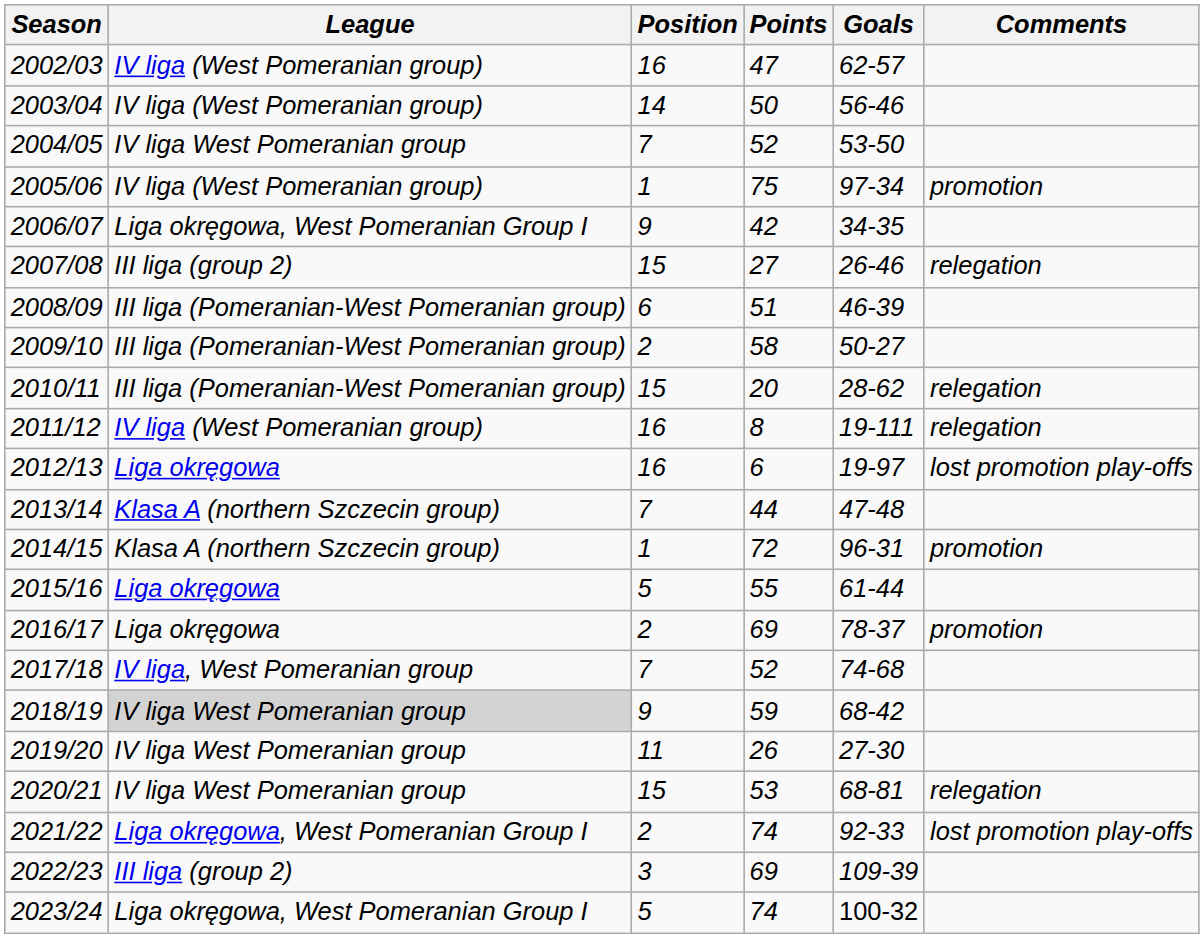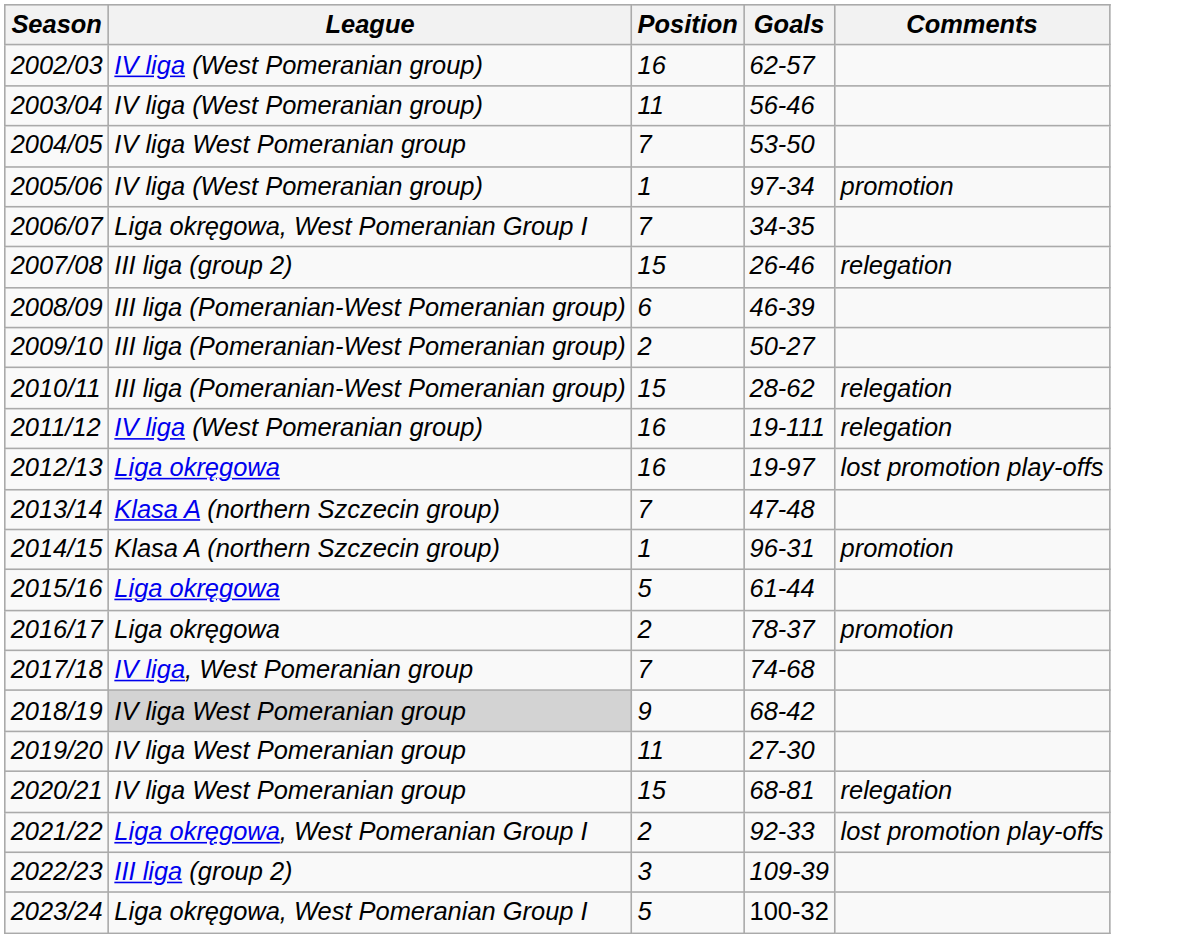- column: Points | 47 | 50 | 52 | 75 | 42 | 27 | 51 | 58 | 20 | 8 | 6 | 44 | 72 | 55 | 69 | 52 | 59 | 26 | 53 | 74 | 69 | 74
2003/04 | Position: 14 -> 11
2006/07 | Position: 9 -> 7
